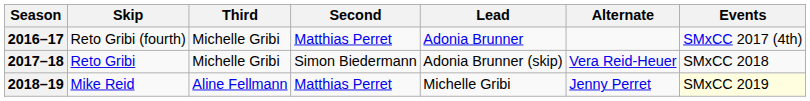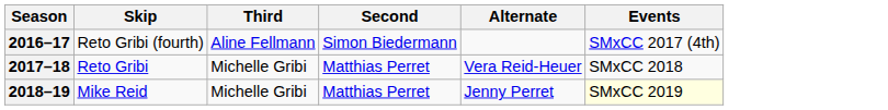- column: Lead | Adonia Brunner | Adonia Brunner (skip) | Michelle Gribi
2016–17 | Third: Michelle Gribi -> Aline Fellmann
2016–17 | Second: Matthias Perret -> Simon Biedermann
2017–18 | Second: Simon Biedermann -> Matthias Perret
2018–19 | Third: Aline Fellmann -> Michelle Gribi
